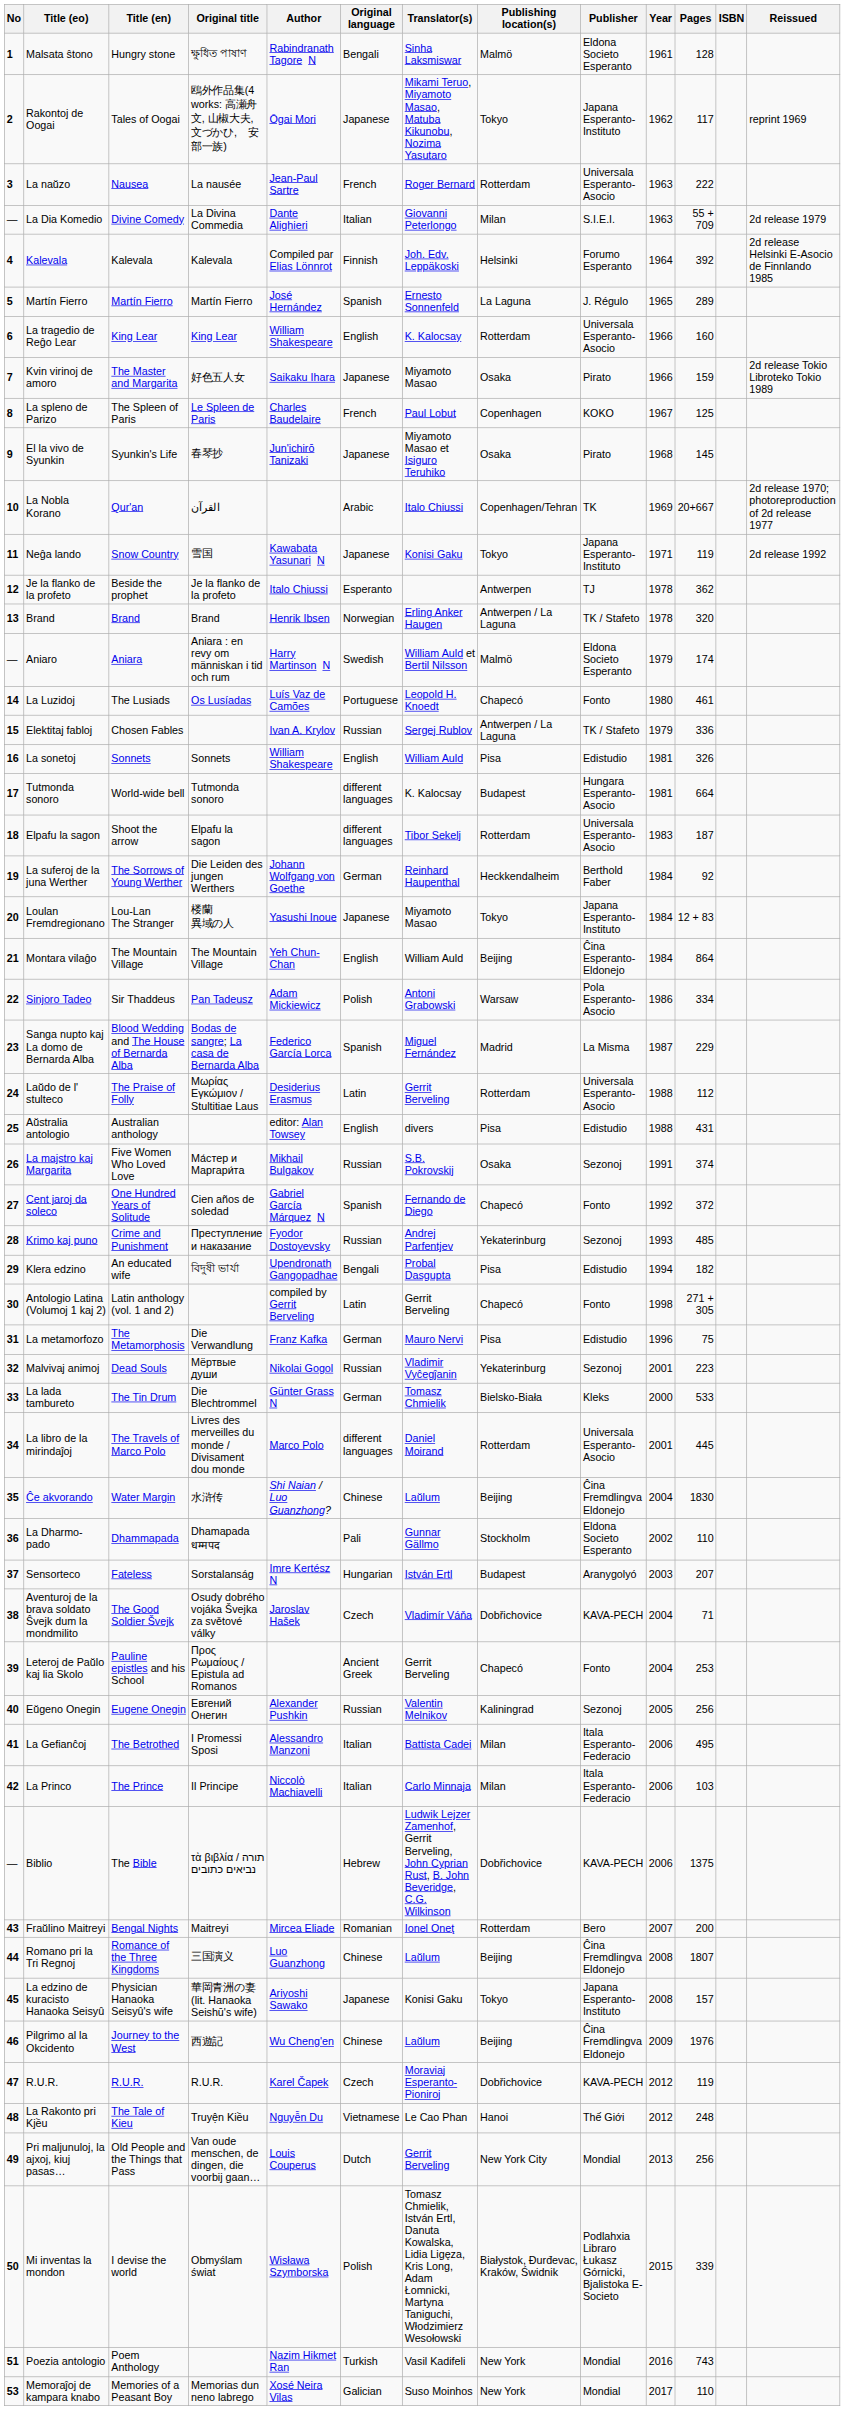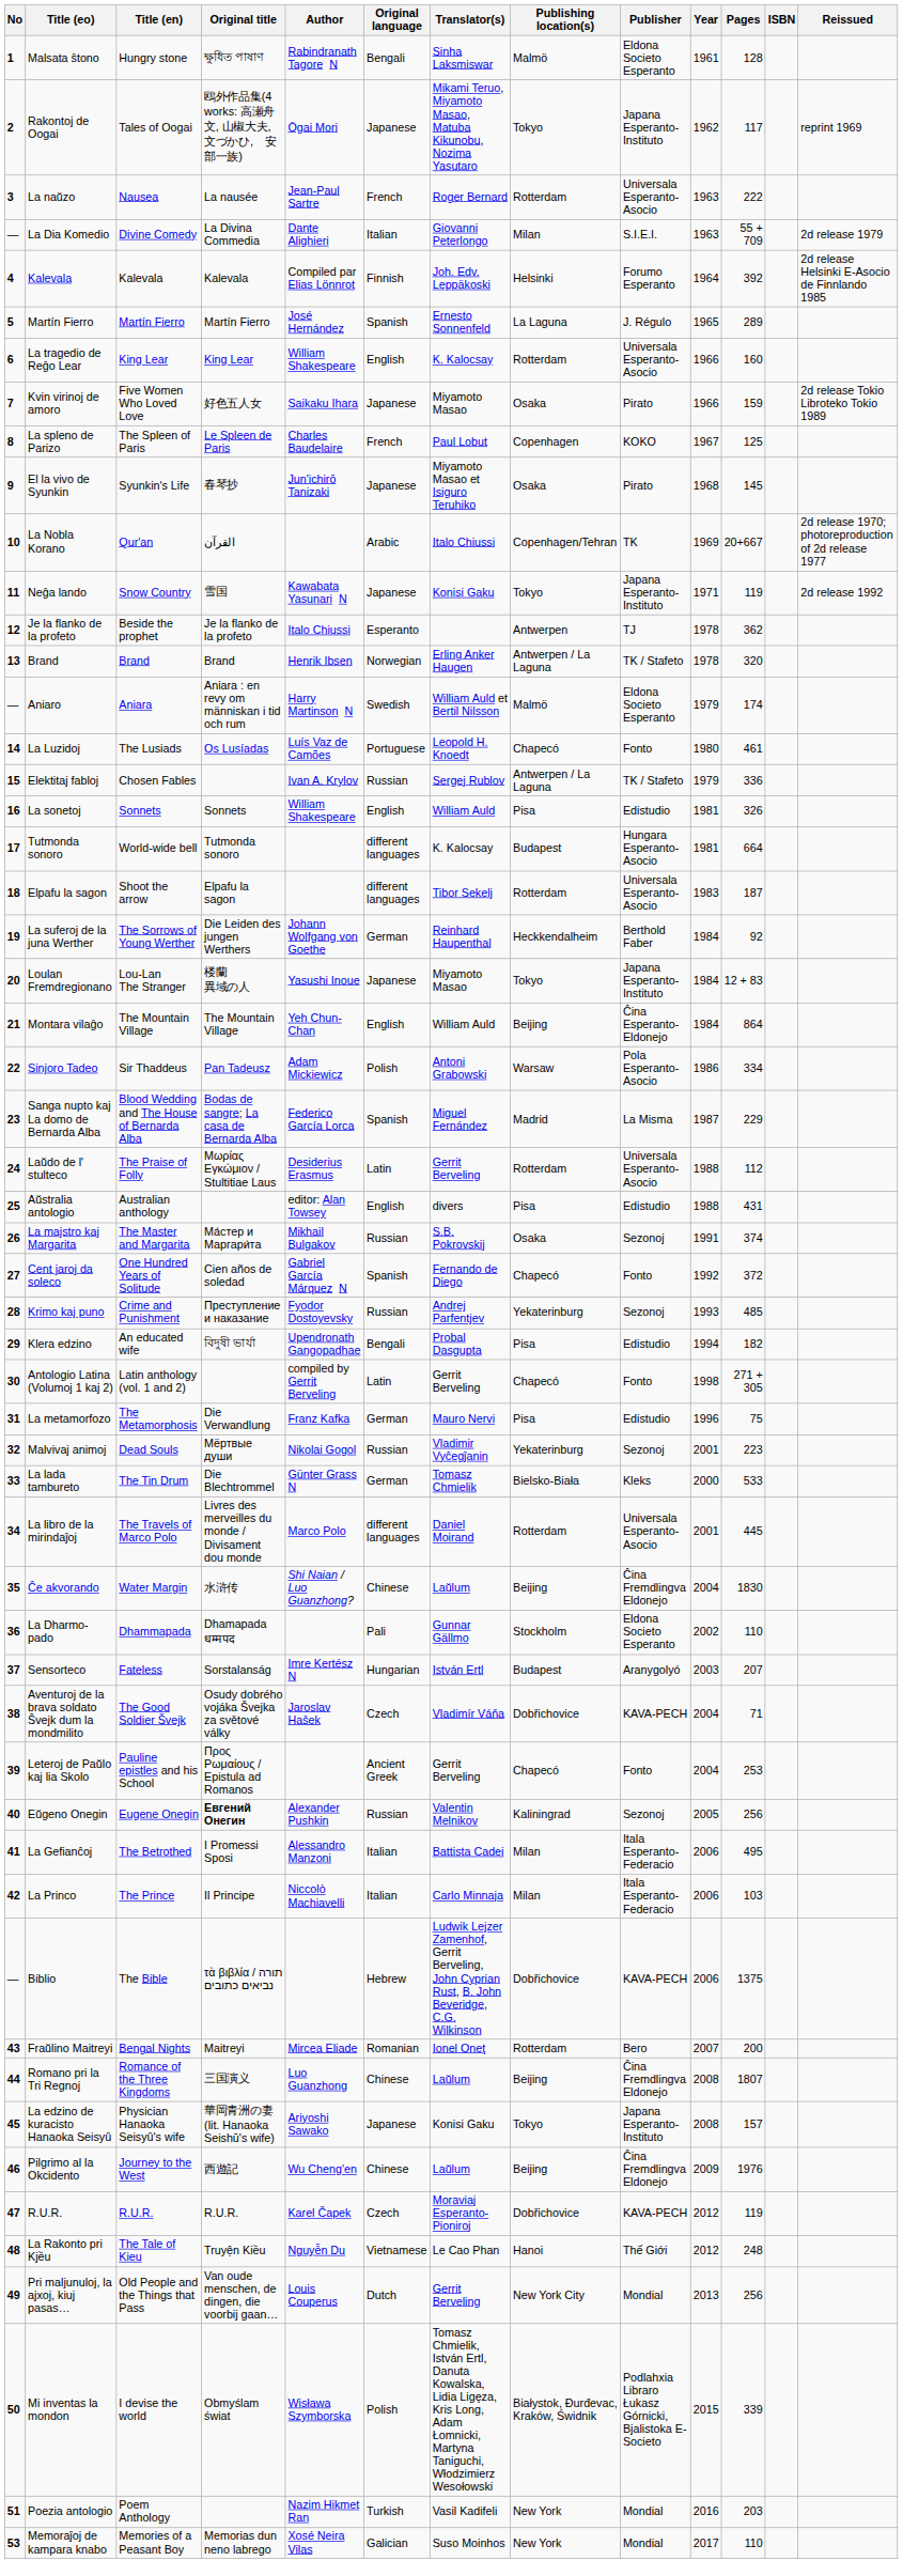Kvin virinoj de amoro | Title (en): The Master and Margarita -> Five Women Who Loved Love
La majstro kaj Margarita | Title (en): Five Women Who Loved Love -> The Master and Margarita
Eŭgeno Onegin | Original title: normal -> bold
Poezia antologio | Pages: 743 -> 203
